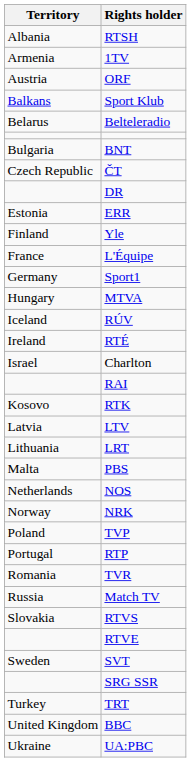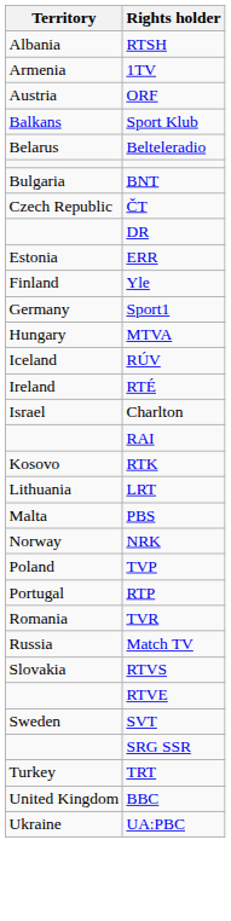- row: France | L'Équipe
- row: Latvia | LTV
- row: Netherlands | NOS
